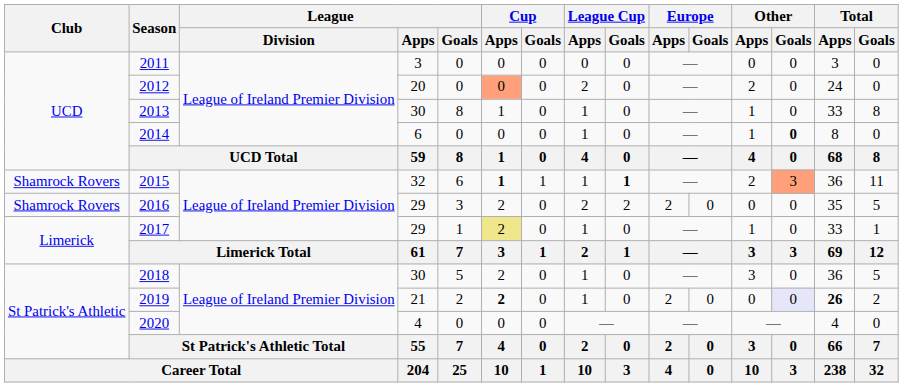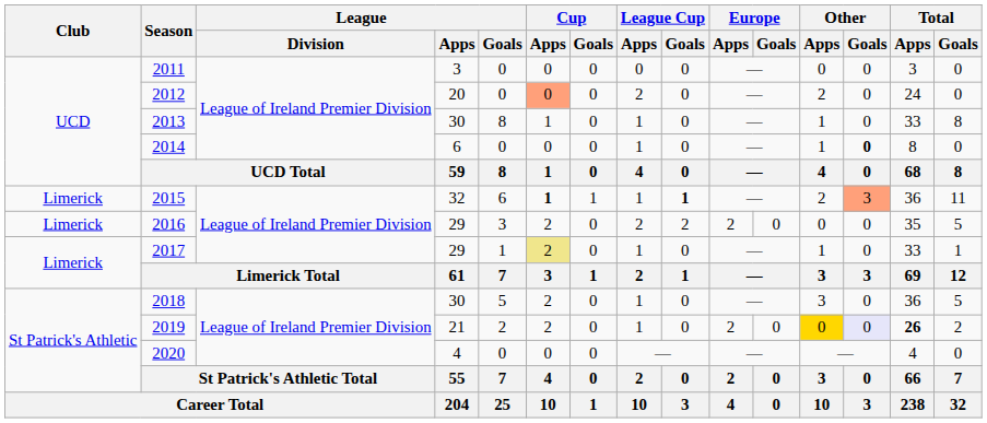2015 | Club: Shamrock Rovers -> Limerick
2016 | Club: Shamrock Rovers -> Limerick
2019 | Cup / Apps: bold -> normal
2019 | Other / Apps: no background -> gold background
